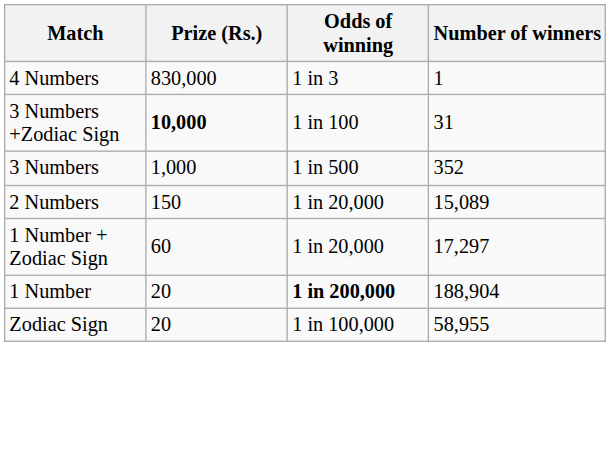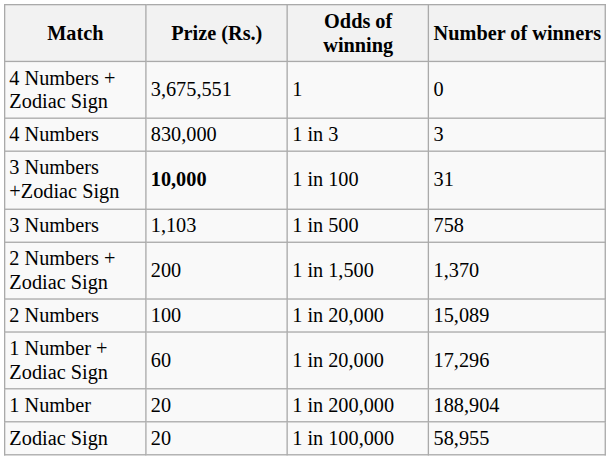+ row: 4 Numbers + Zodiac Sign | 3,675,551 | 1 | 0
4 Numbers | Number of winners: 1 -> 3
3 Numbers | Prize (Rs.): 1,000 -> 1,103
3 Numbers | Number of winners: 352 -> 758
+ row: 2 Numbers + Zodiac Sign | 200 | 1 in 1,500 | 1,370
2 Numbers | Prize (Rs.): 150 -> 100
1 Number + Zodiac Sign | Number of winners: 17,297 -> 17,296
1 Number | Odds of winning: bold -> normal
